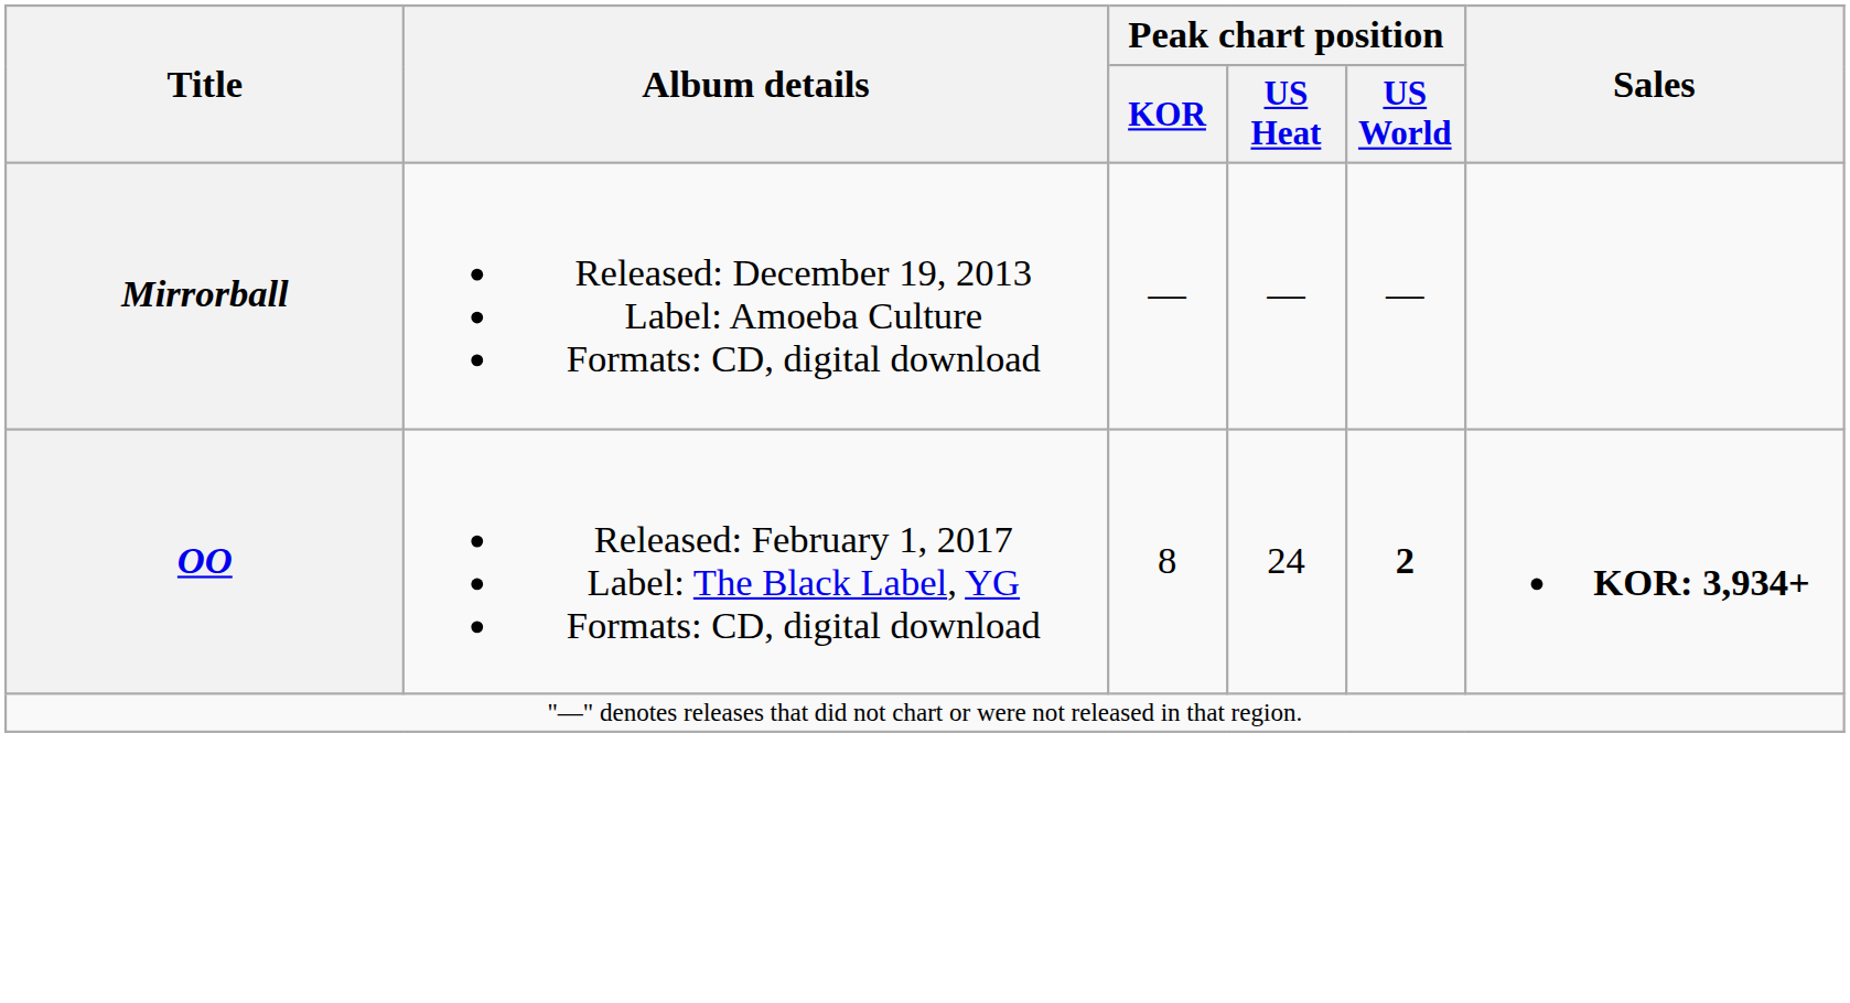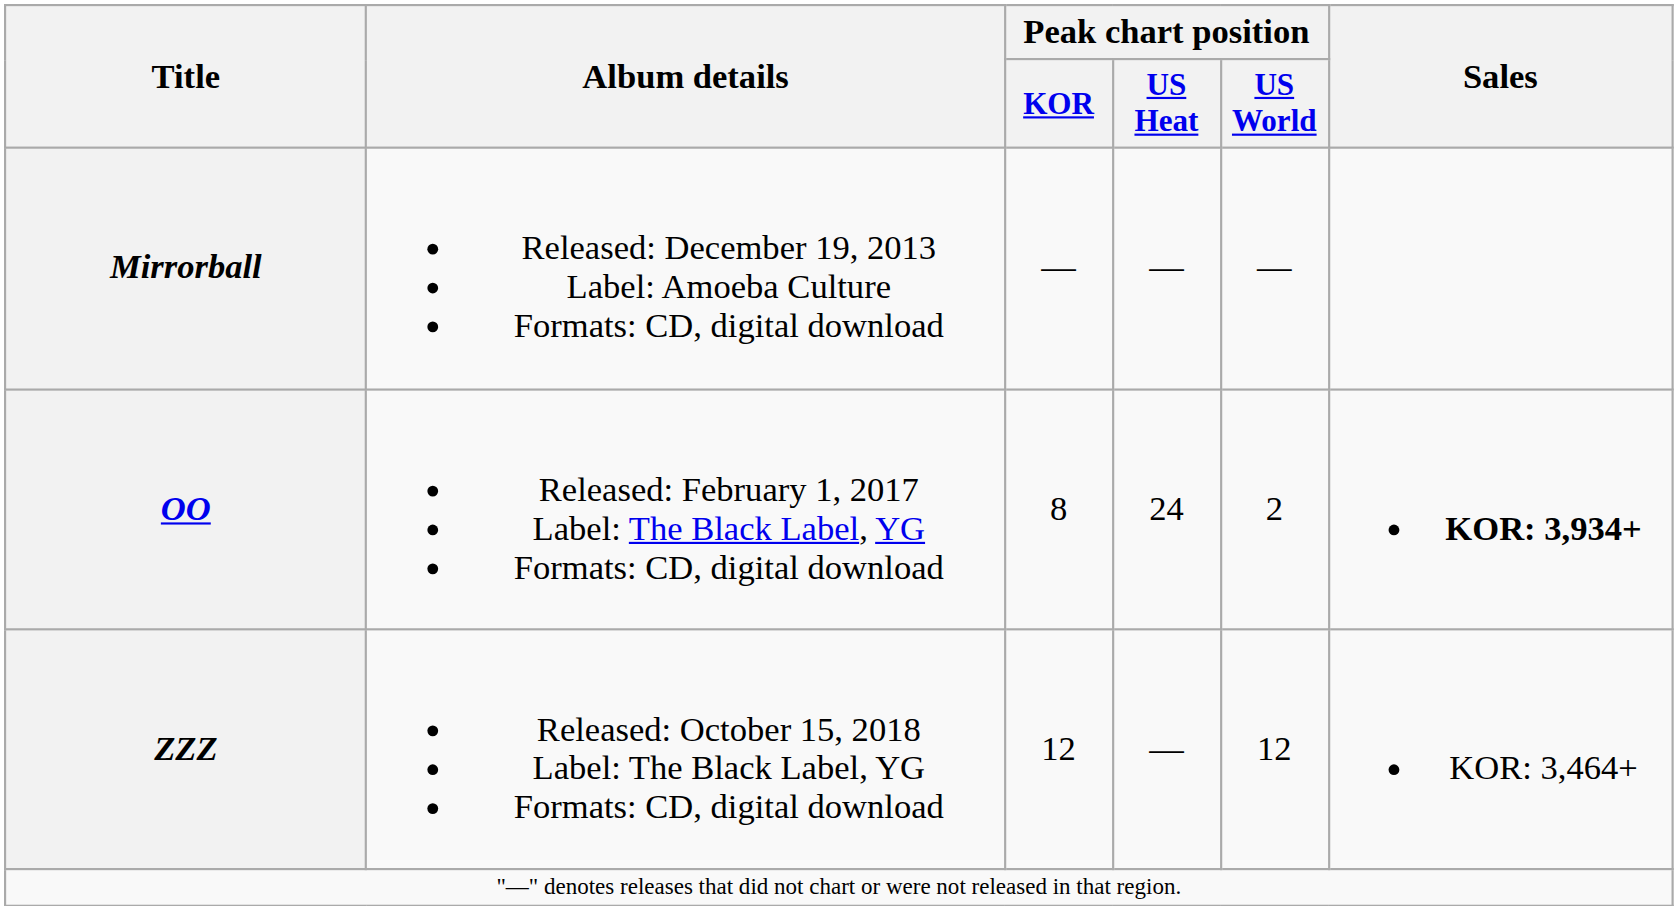OO | Peak chart position / US World: bold -> normal
+ row: ZZZ | Released: October 15, 2018 Label: The Black Label, YG Formats: CD, digital download | 12 | — | 12 | KOR: 3,464+
